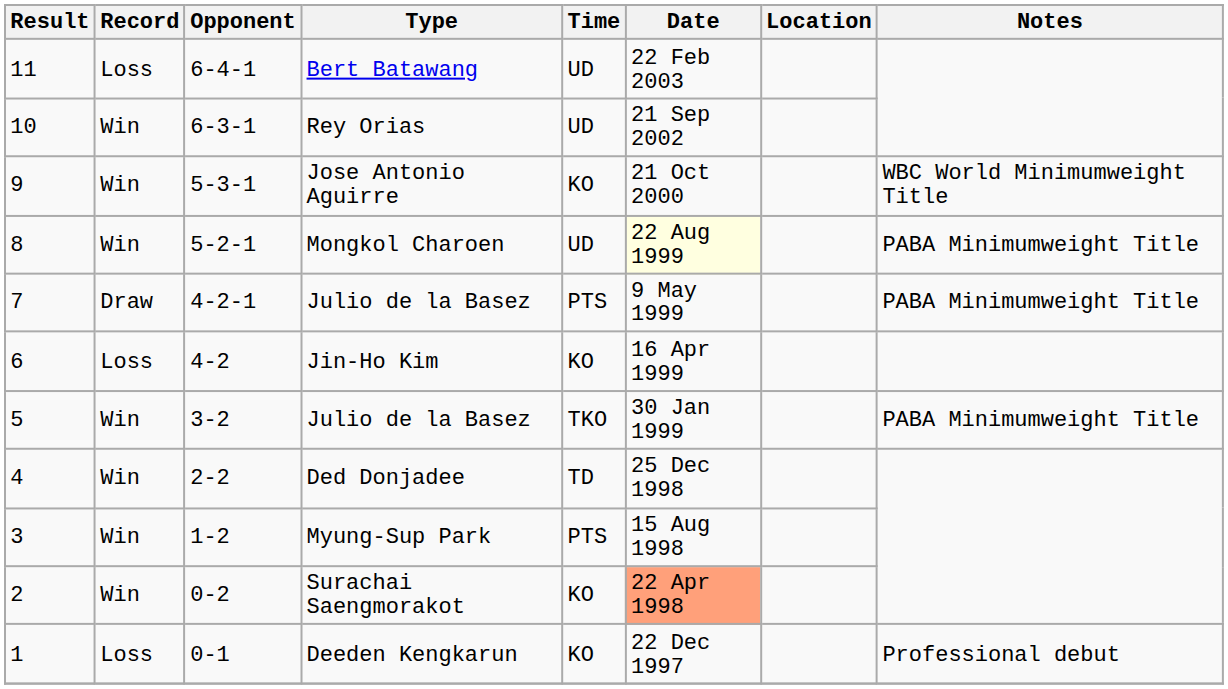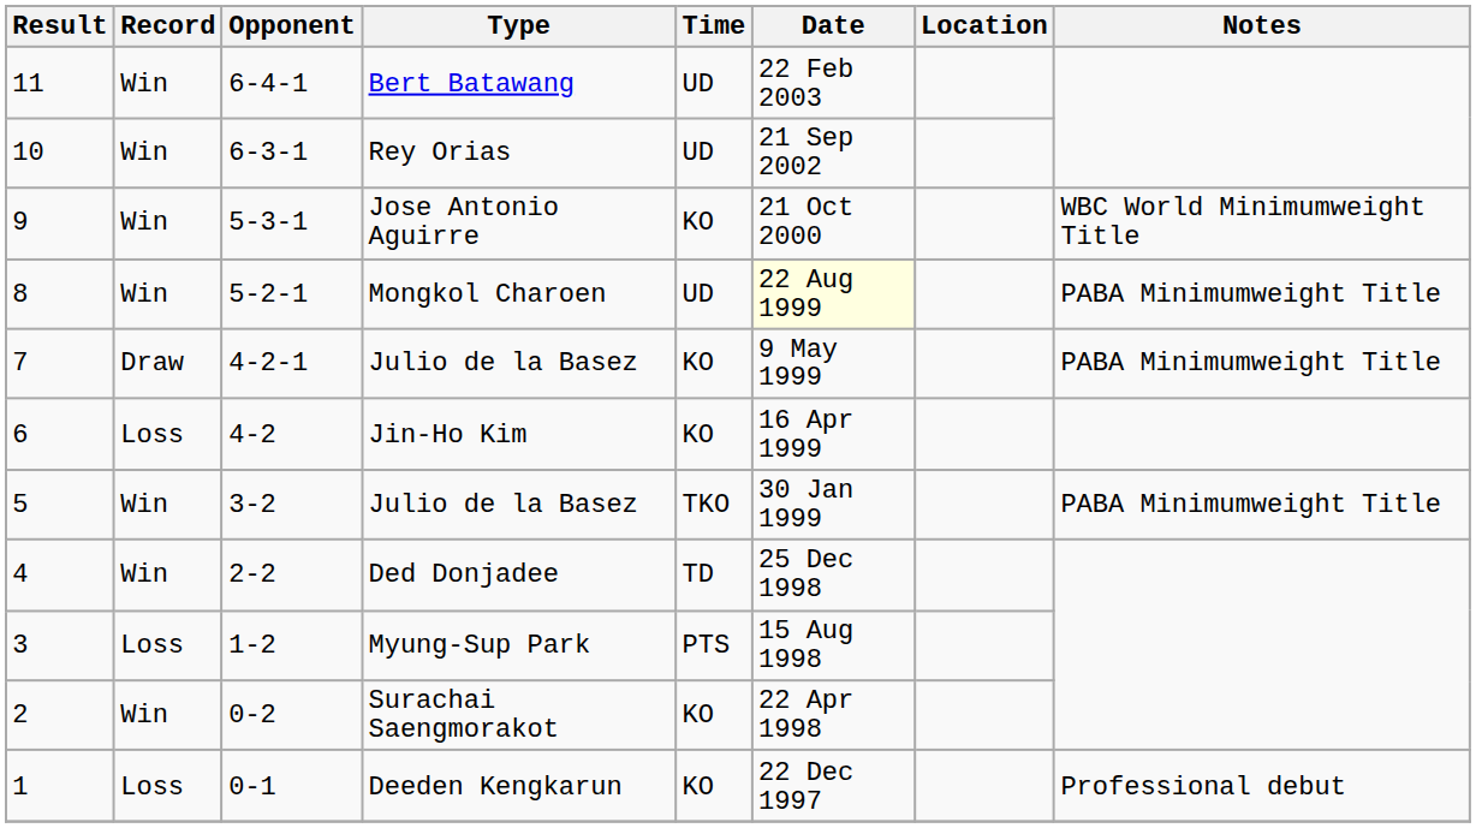Bert Batawang | Record: Loss -> Win
7 / Julio de la Basez | Time: PTS -> KO
Myung-Sup Park | Record: Win -> Loss
Surachai Saengmorakot | Date: lightsalmon background -> no background
